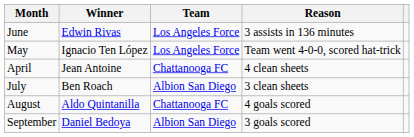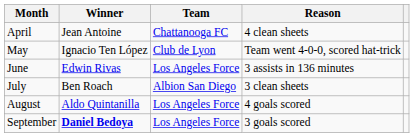rows swapped: April <-> June
May | Team: Los Angeles Force -> Club de Lyon
August | Team: Chattanooga FC -> Los Angeles Force
September | Winner: normal -> bold
September | Team: Albion San Diego -> Los Angeles Force
